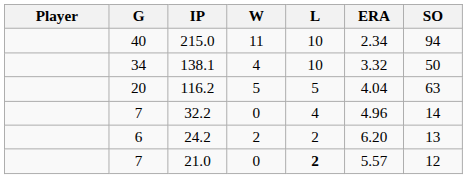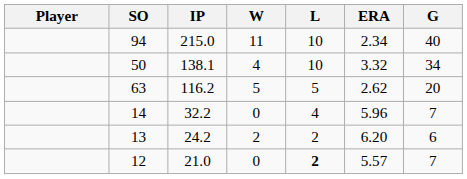columns swapped: G <-> SO
116.2 | ERA: 4.04 -> 2.62
32.2 | ERA: 4.96 -> 5.96
